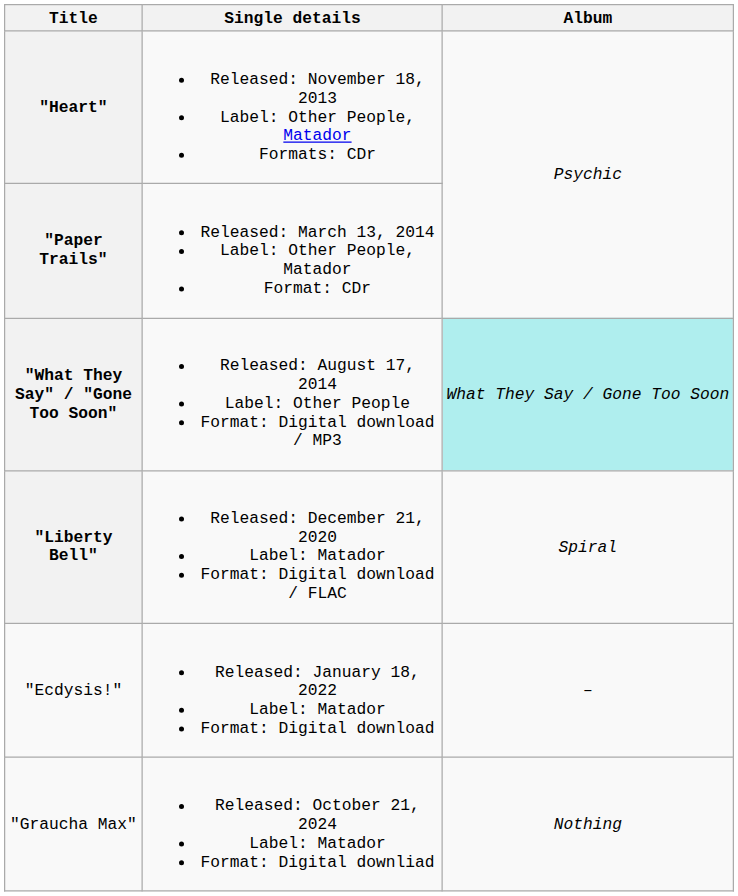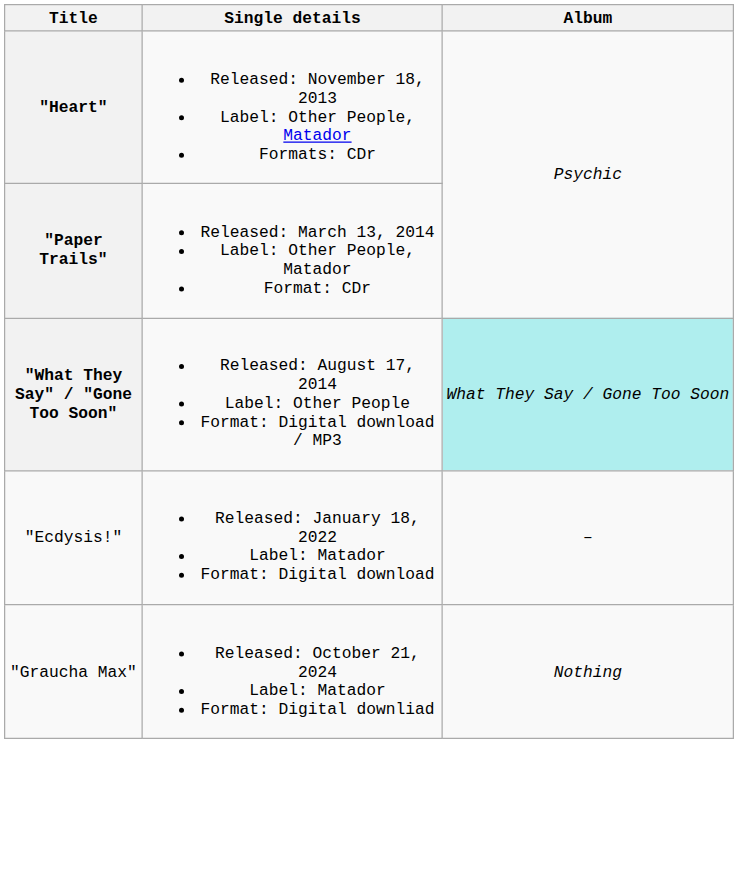- row: "Liberty Bell" | Released: December 21, 2020 Label: Matador Format: Digital download / FLAC | Spiral
